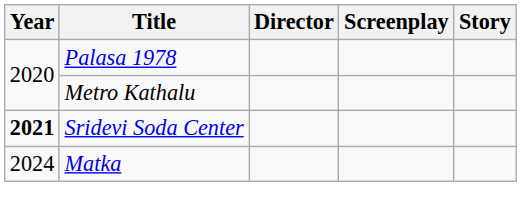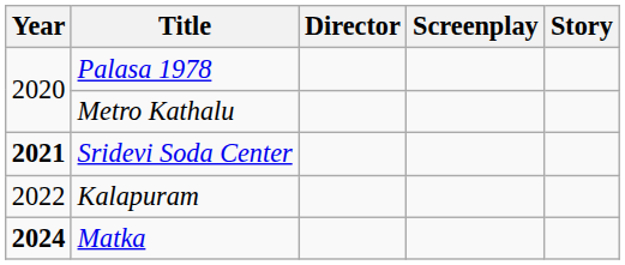+ row: 2022 | Kalapuram
Matka | Year: normal -> bold
